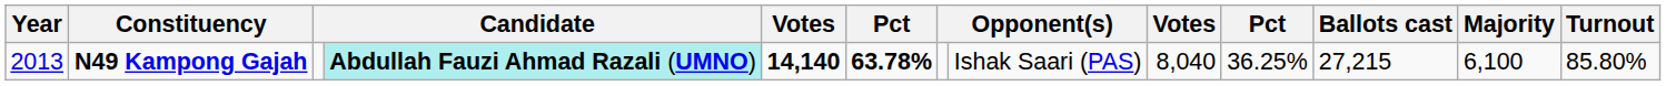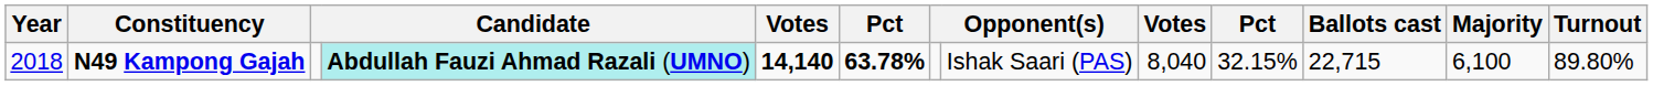N49 Kampong Gajah | Year: 2013 -> 2018
N49 Kampong Gajah | column 10: 36.25% -> 32.15%
N49 Kampong Gajah | Ballots cast: 27,215 -> 22,715
N49 Kampong Gajah | Turnout: 85.80% -> 89.80%
